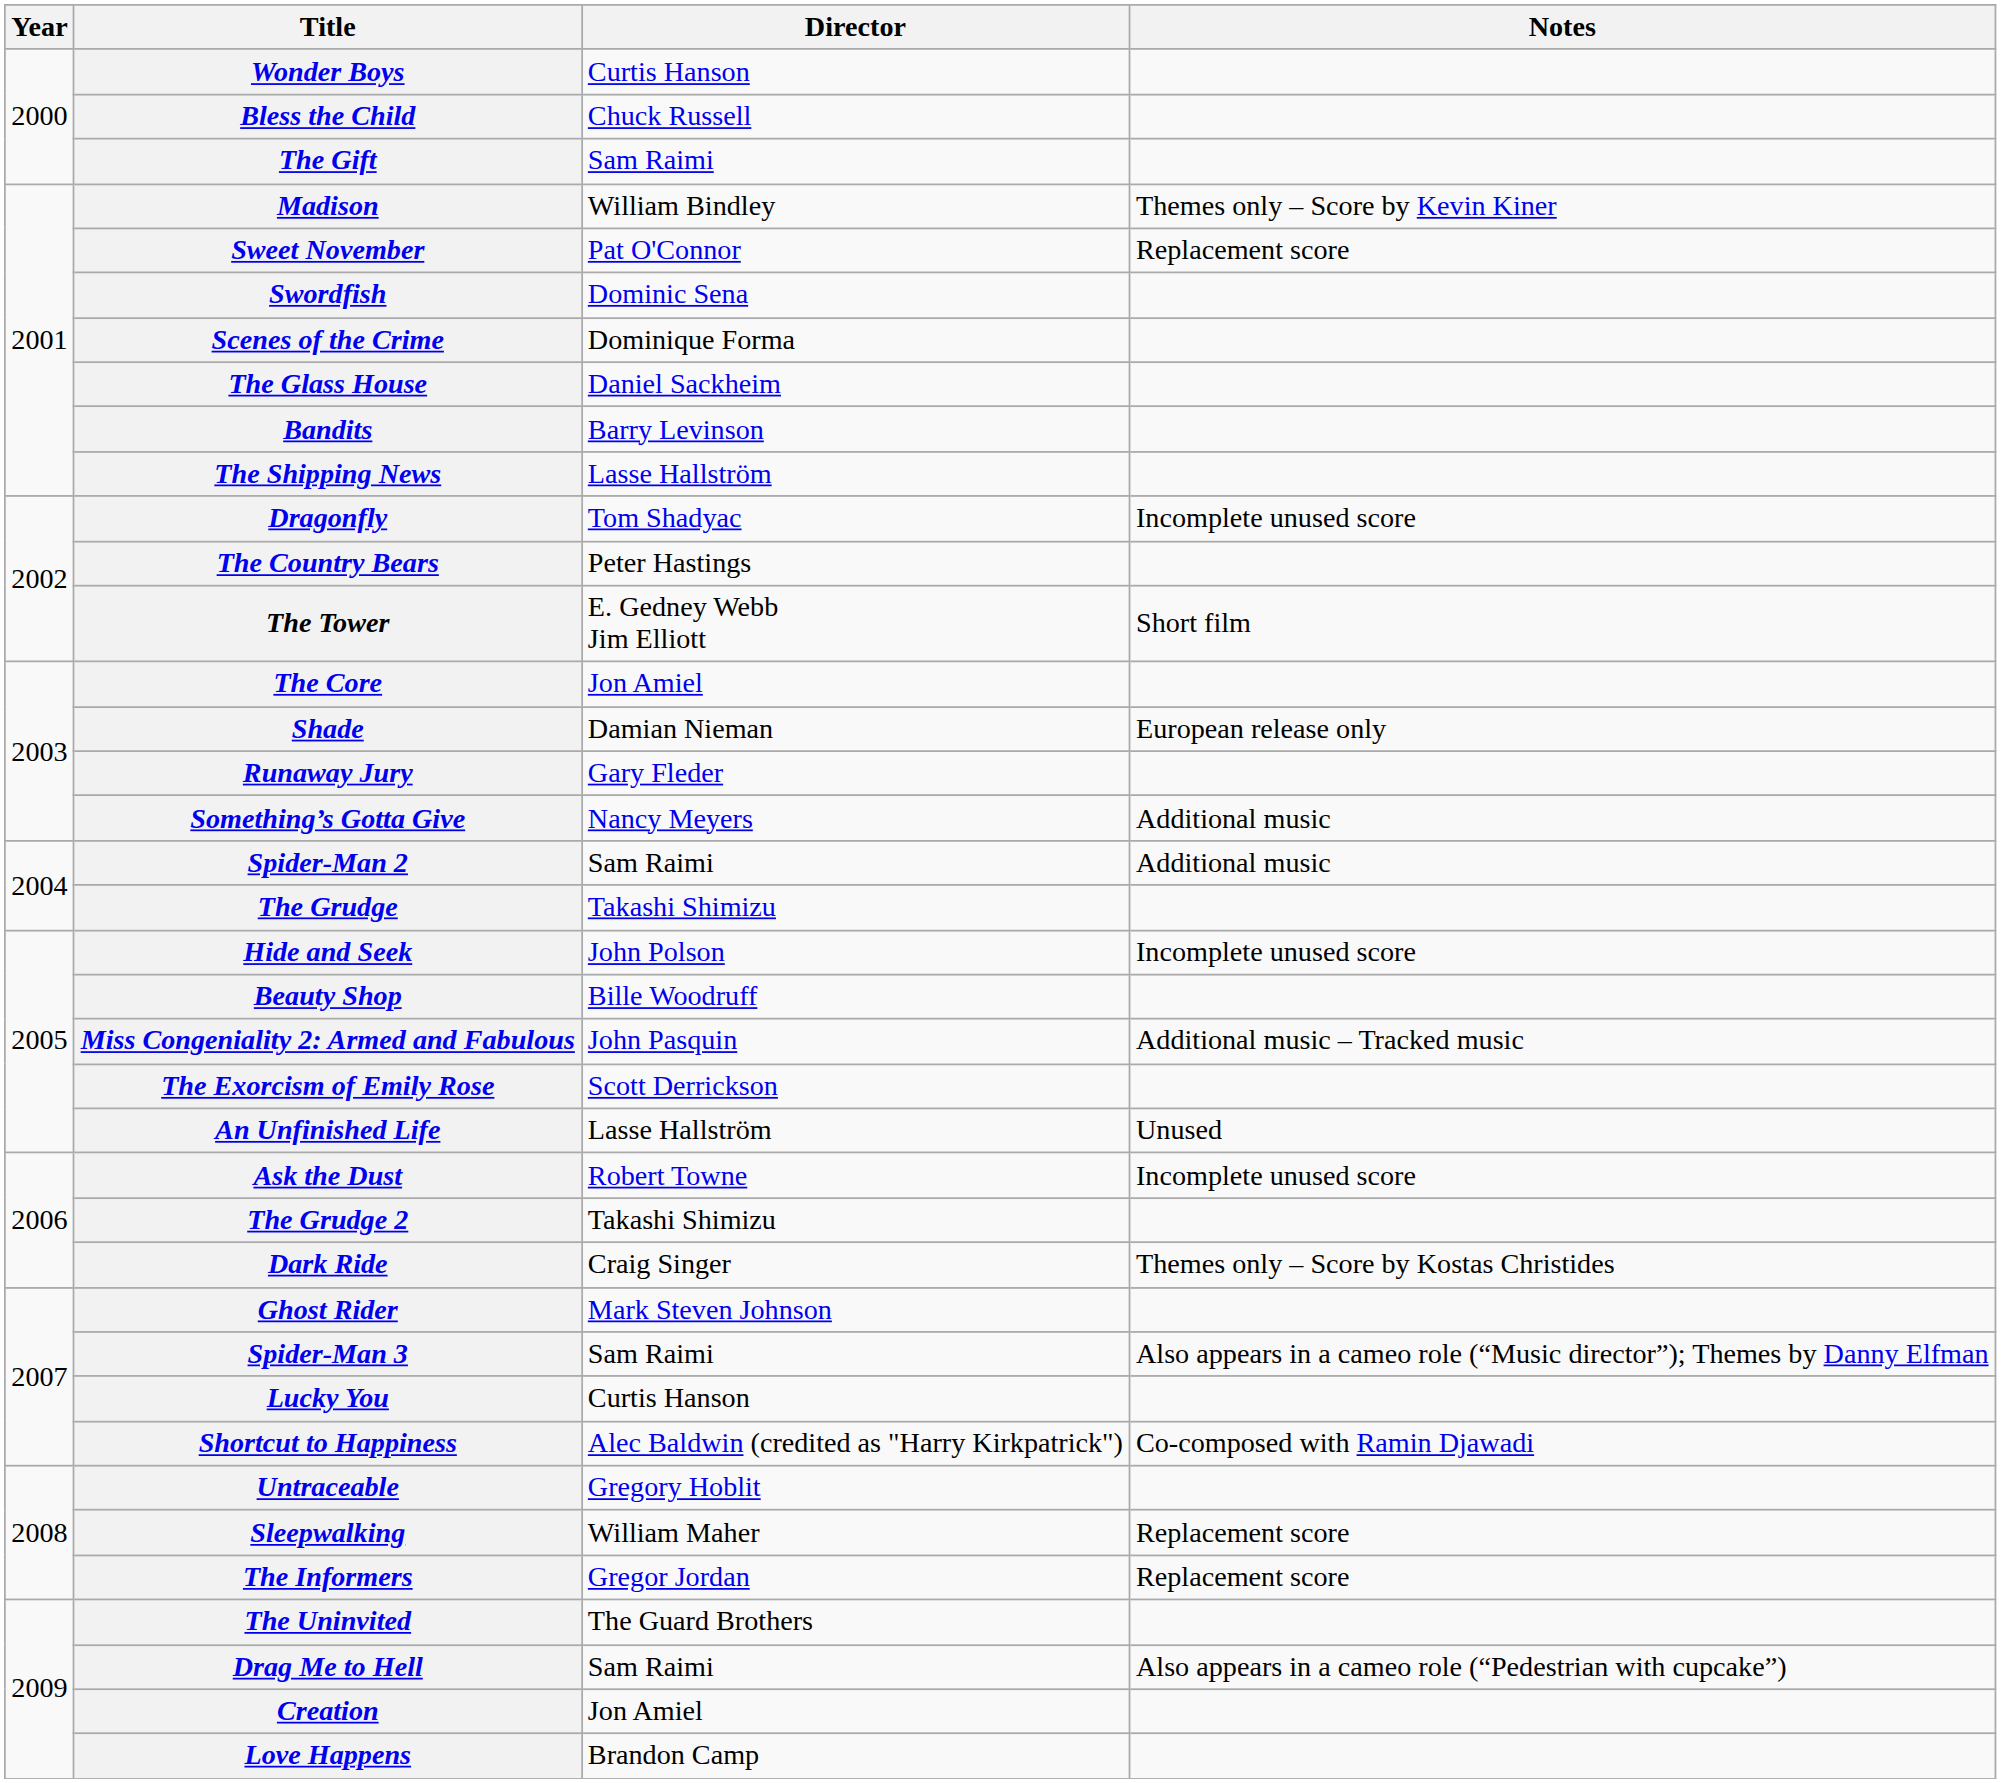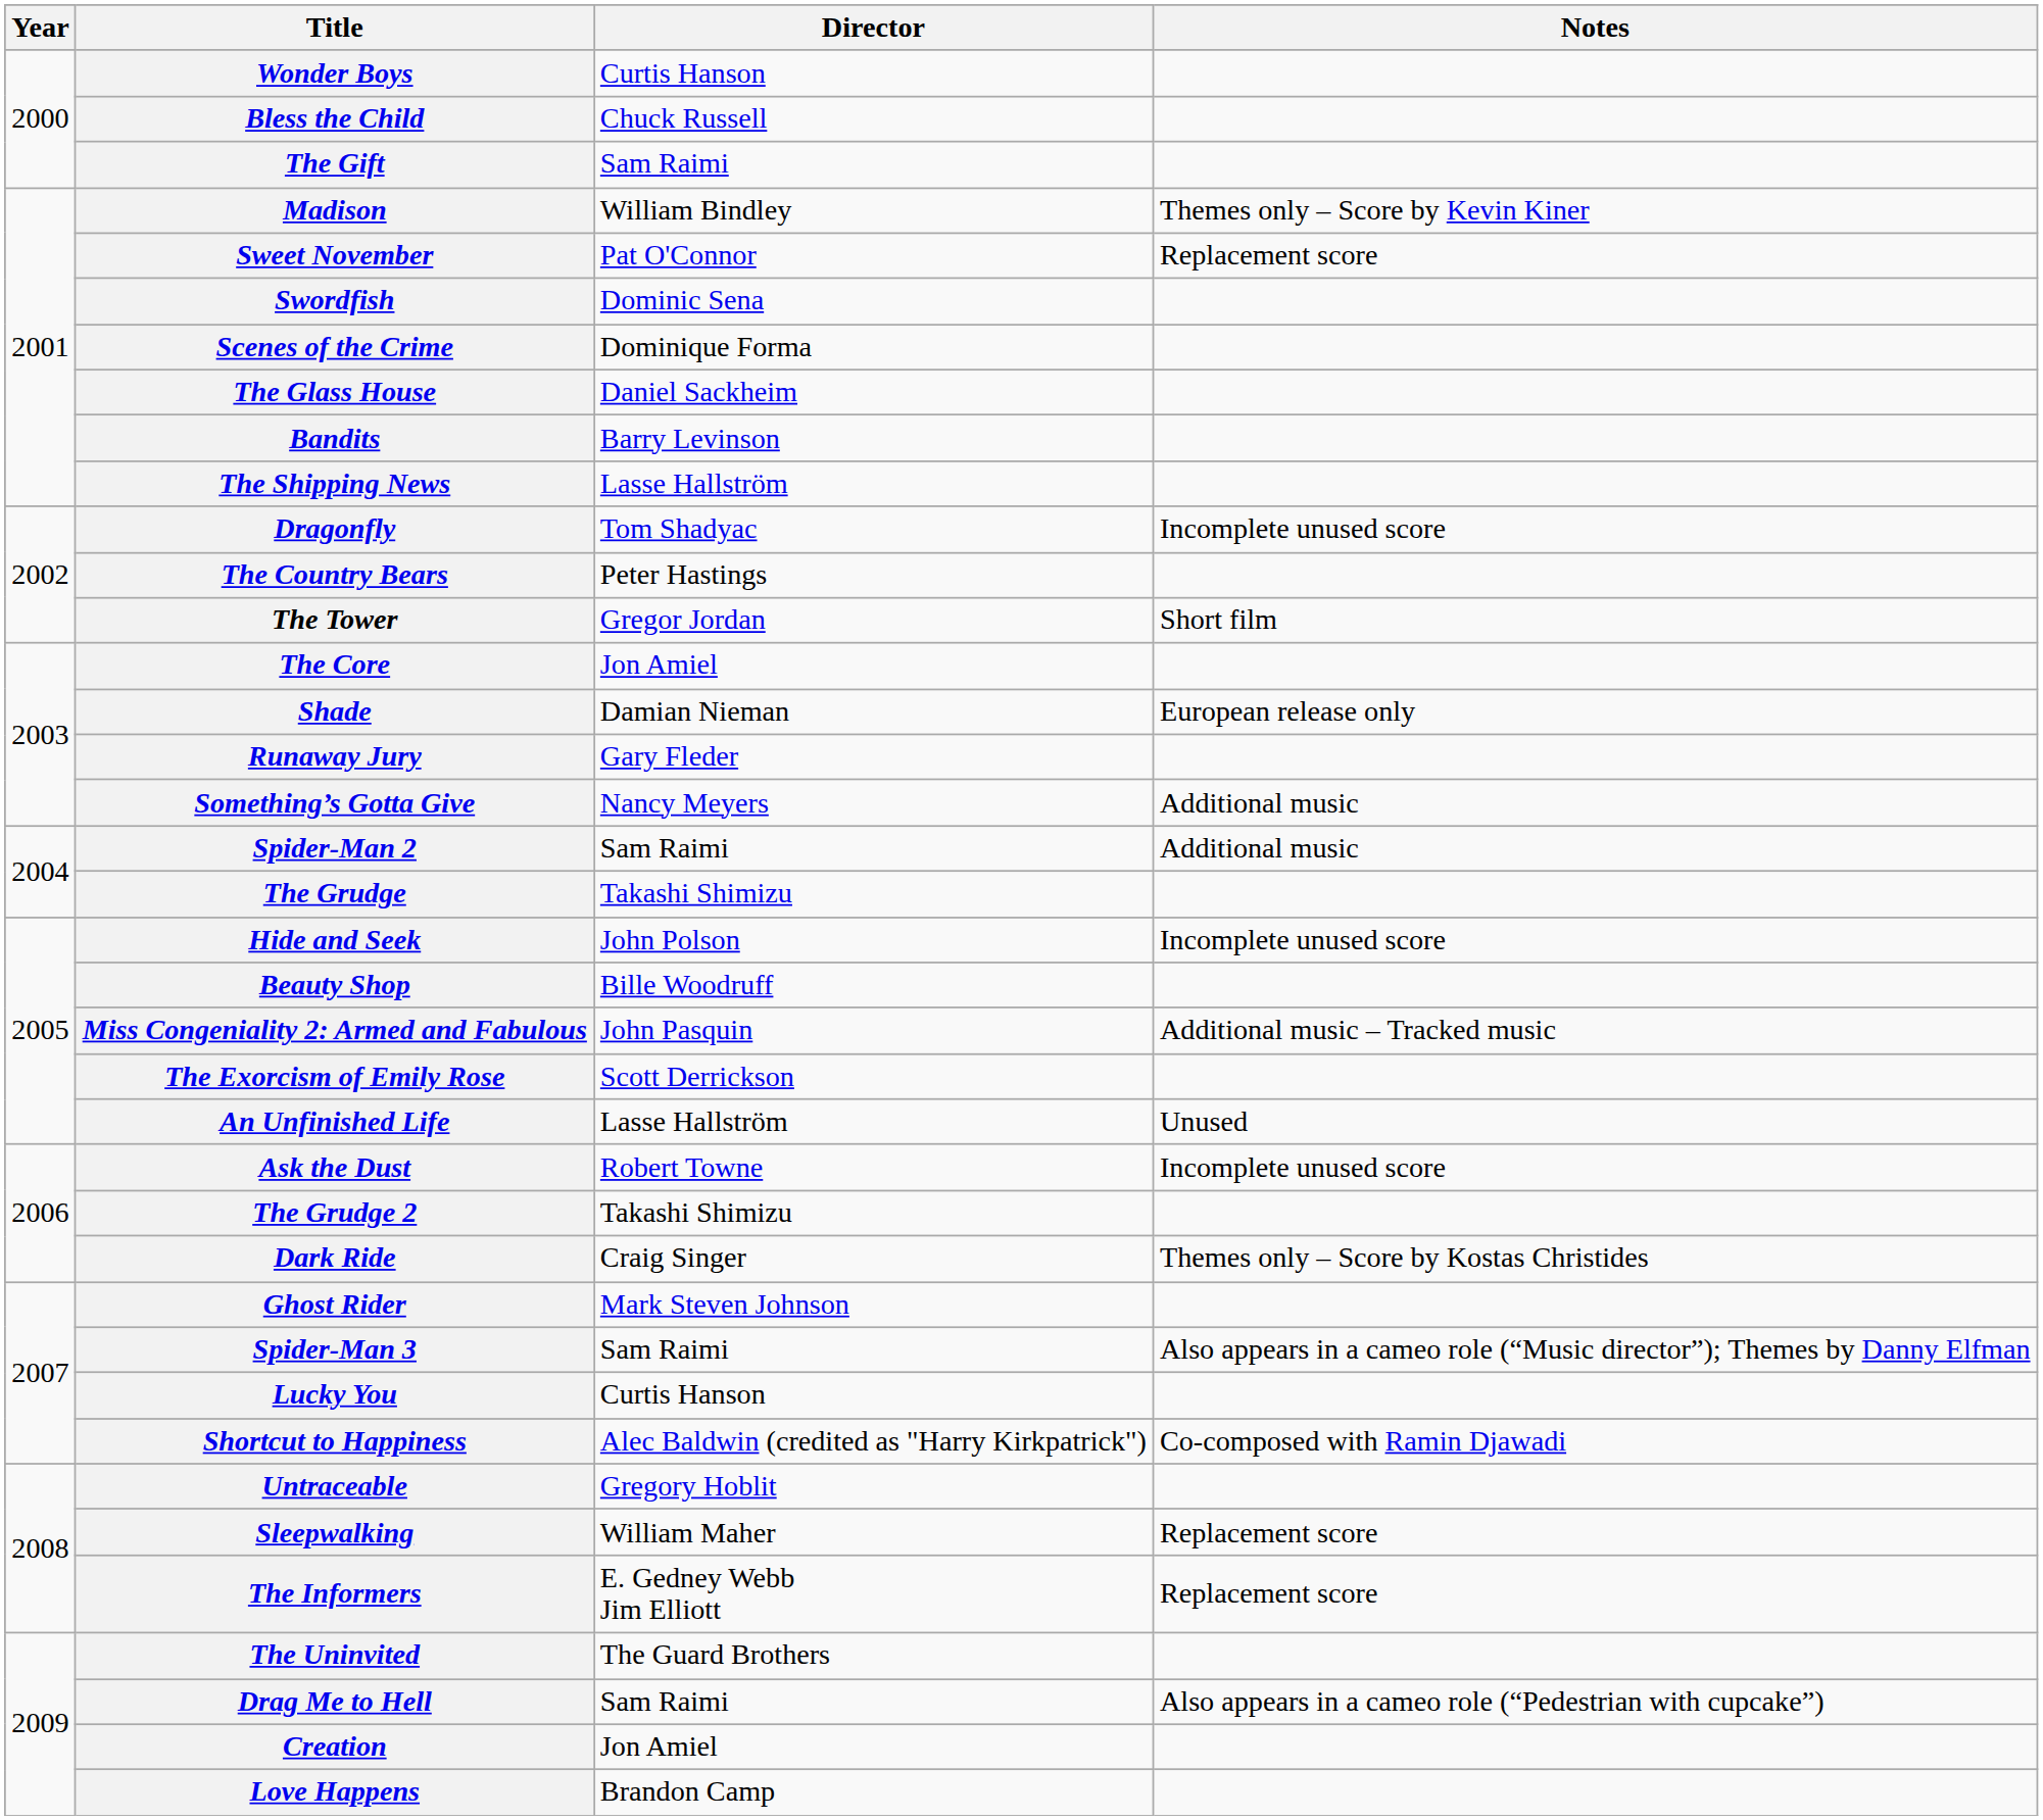The Tower | Director: E. Gedney Webb Jim Elliott -> Gregor Jordan
The Informers | Director: Gregor Jordan -> E. Gedney Webb Jim Elliott
